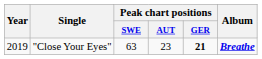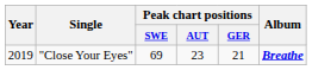"Close Your Eyes" | Peak chart positions / SWE: 63 -> 69
"Close Your Eyes" | Peak chart positions / GER: bold -> normal
